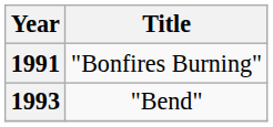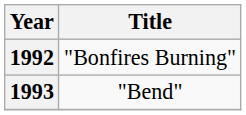"Bonfires Burning" | Year: 1991 -> 1992
